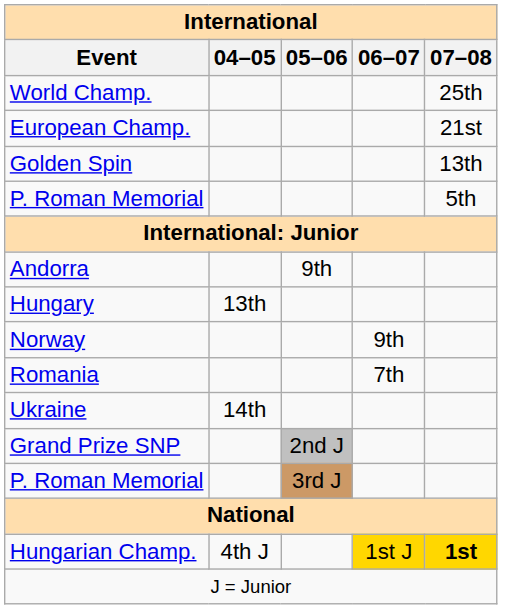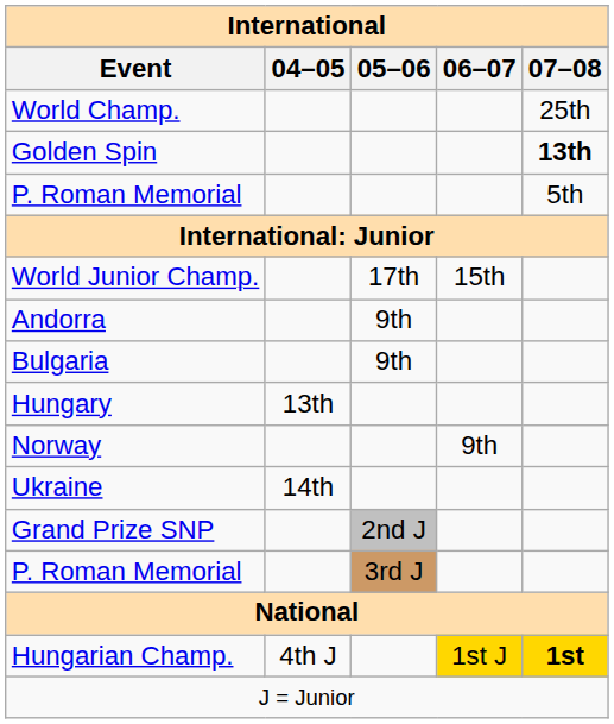- row: European Champ. | 21st
Golden Spin | 07–08: normal -> bold
+ row: World Junior Champ. | 17th | 15th
+ row: Bulgaria | 9th
- row: Romania | 7th
